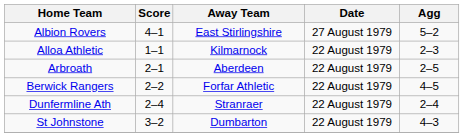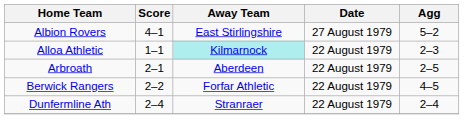Alloa Athletic | Away Team: no background -> paleturquoise background
- row: St Johnstone | 3–2 | Dumbarton | 22 August 1979 | 4–3
